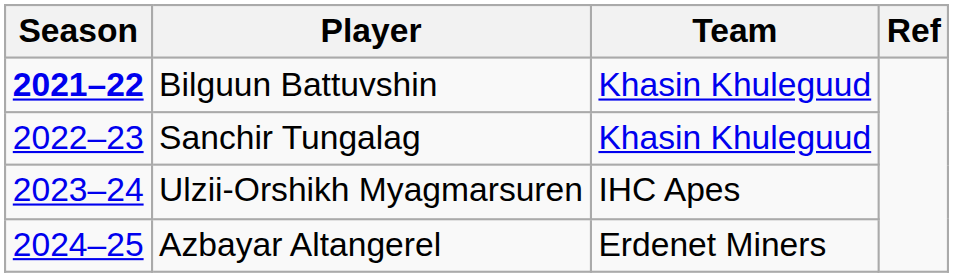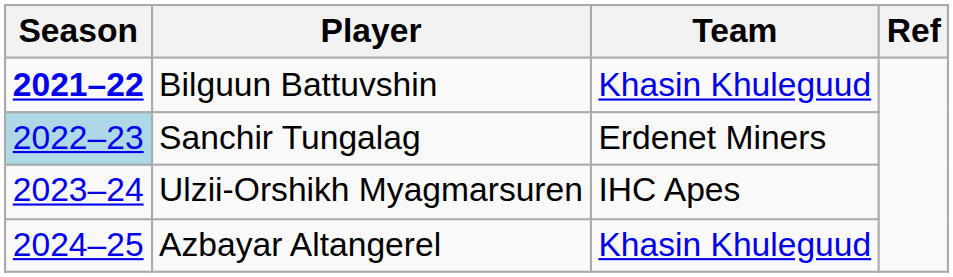Sanchir Tungalag | Season: no background -> lightblue background
Sanchir Tungalag | Team: Khasin Khuleguud -> Erdenet Miners
Azbayar Altangerel | Team: Erdenet Miners -> Khasin Khuleguud
